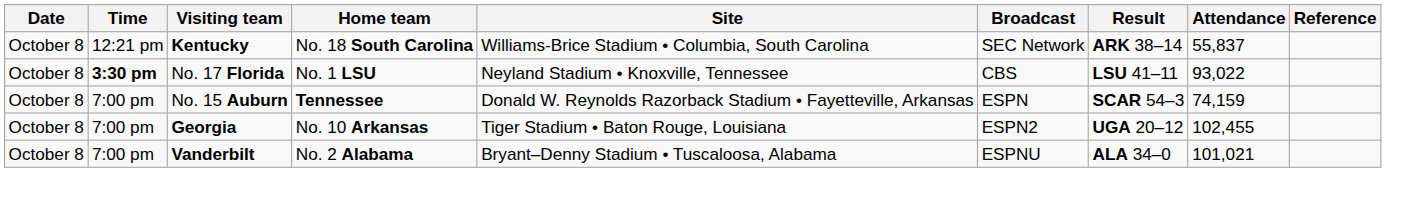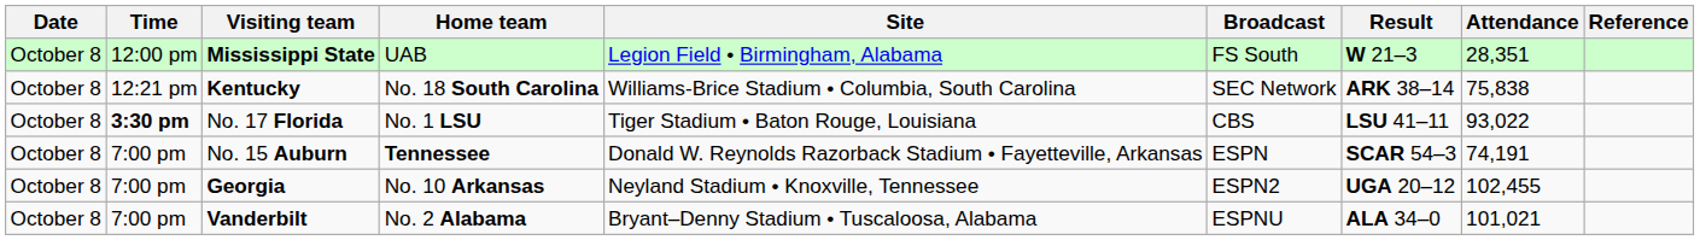+ row: October 8 | 12:00 pm | Mississippi State | UAB | Legion Field • Birmingham, Alabama | FS South | W 21–3 | 28,351
Kentucky | Attendance: 55,837 -> 75,838
No. 17 Florida | Site: Neyland Stadium • Knoxville, Tennessee -> Tiger Stadium • Baton Rouge, Louisiana
No. 15 Auburn | Attendance: 74,159 -> 74,191
Georgia | Site: Tiger Stadium • Baton Rouge, Louisiana -> Neyland Stadium • Knoxville, Tennessee
